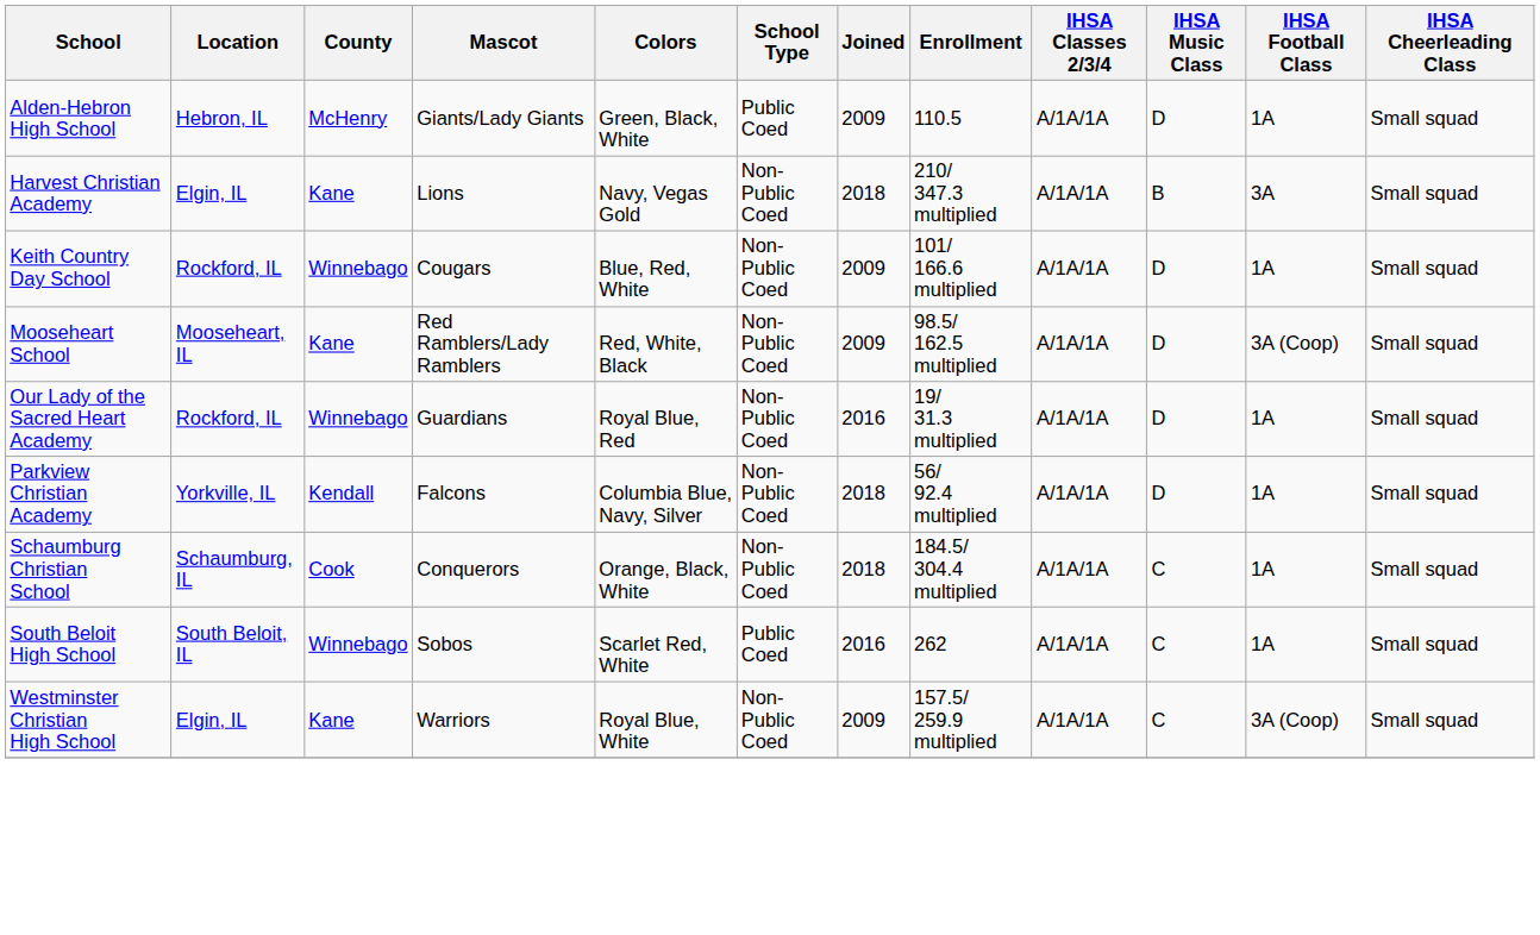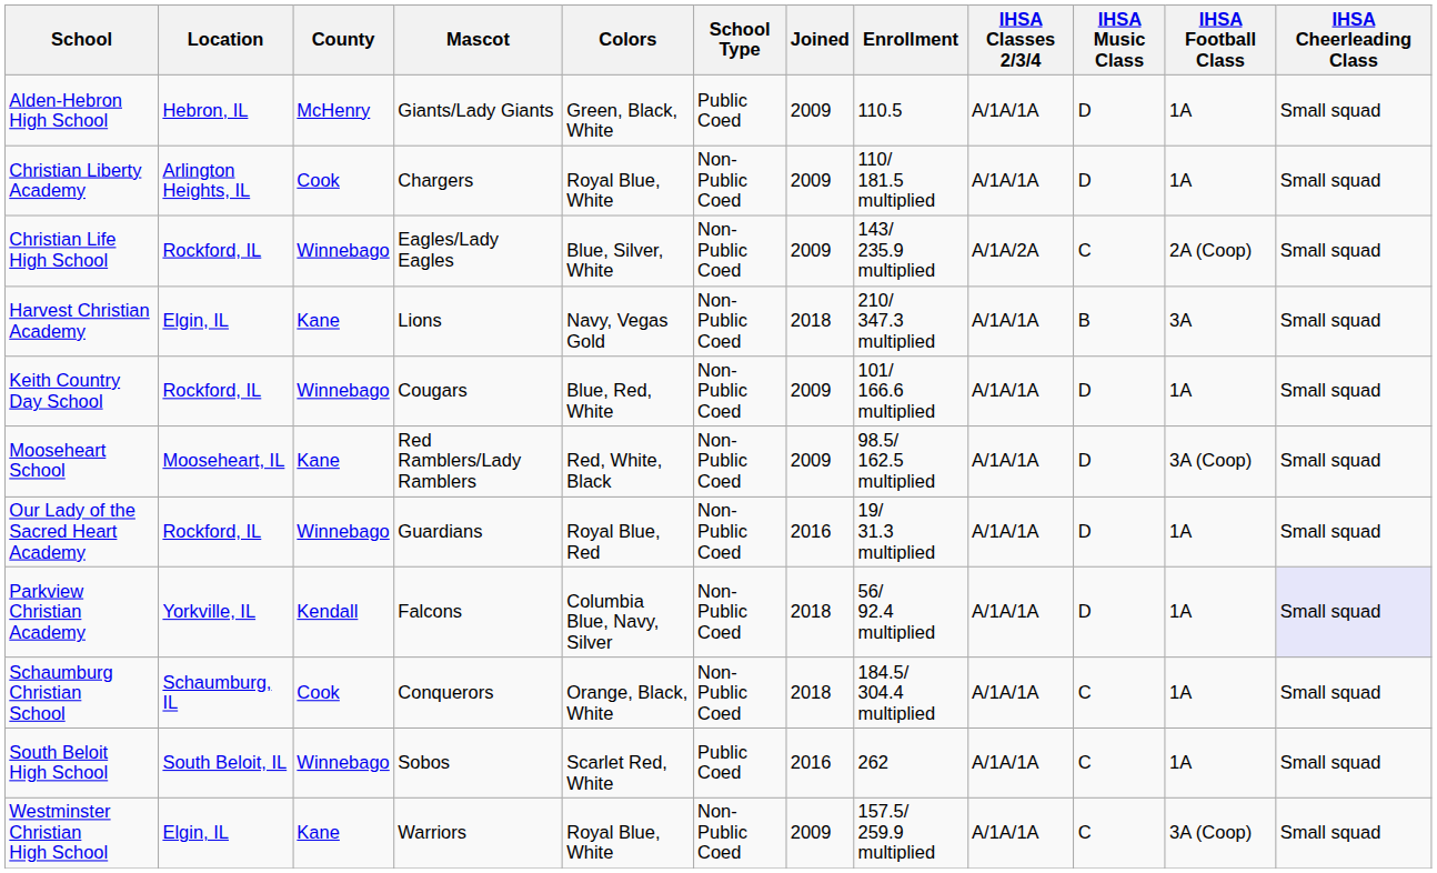+ row: Christian Liberty Academy | Arlington Heights, IL | Cook | Chargers | Royal Blue, White | Non-Public Coed | 2009 | 110/ 181.5 multiplied | A/1A/1A | D | 1A | Small squad
+ row: Christian Life High School | Rockford, IL | Winnebago | Eagles/Lady Eagles | Blue, Silver, White | Non-Public Coed | 2009 | 143/ 235.9 multiplied | A/1A/2A | C | 2A (Coop) | Small squad
Parkview Christian Academy | IHSA Cheerleading Class: no background -> lavender background
